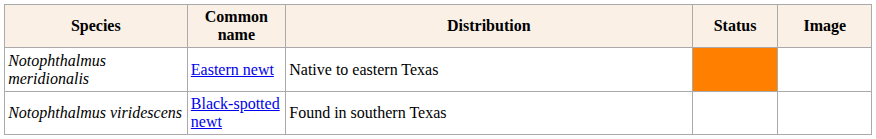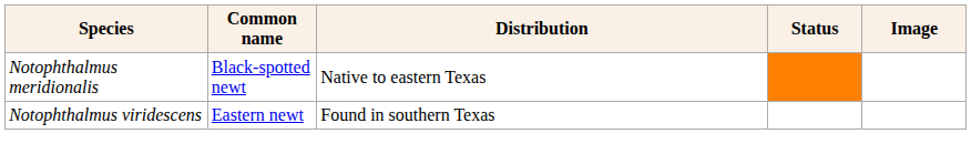Notophthalmus meridionalis | Common name: Eastern newt -> Black-spotted newt
Notophthalmus viridescens | Common name: Black-spotted newt -> Eastern newt
